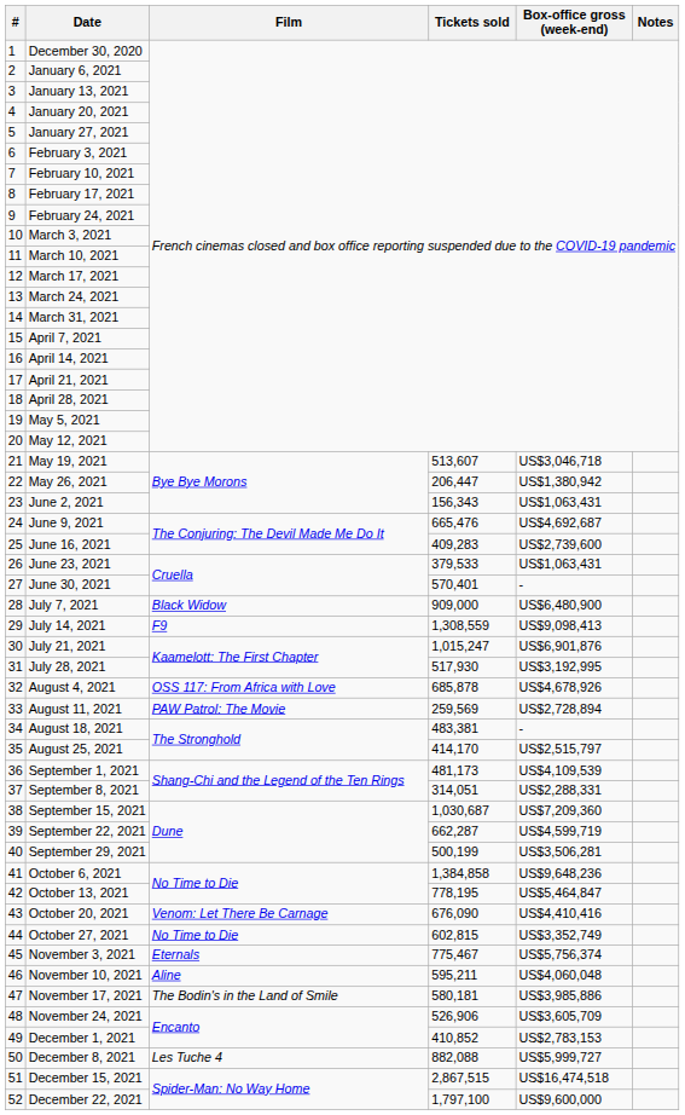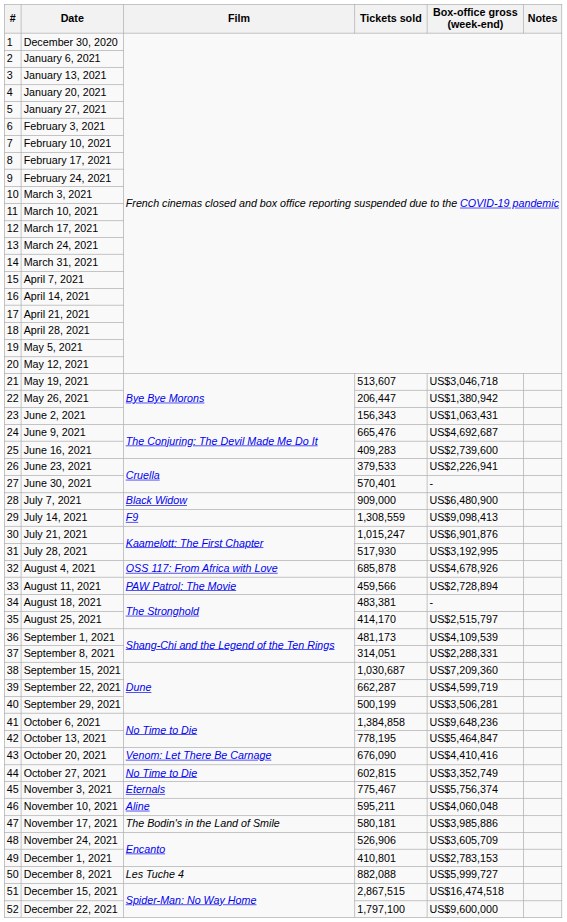June 23, 2021 | Box-office gross (week-end): US$1,063,431 -> US$2,226,941
August 11, 2021 | Tickets sold: 259,569 -> 459,566
December 1, 2021 | Tickets sold: 410,852 -> 410,801
